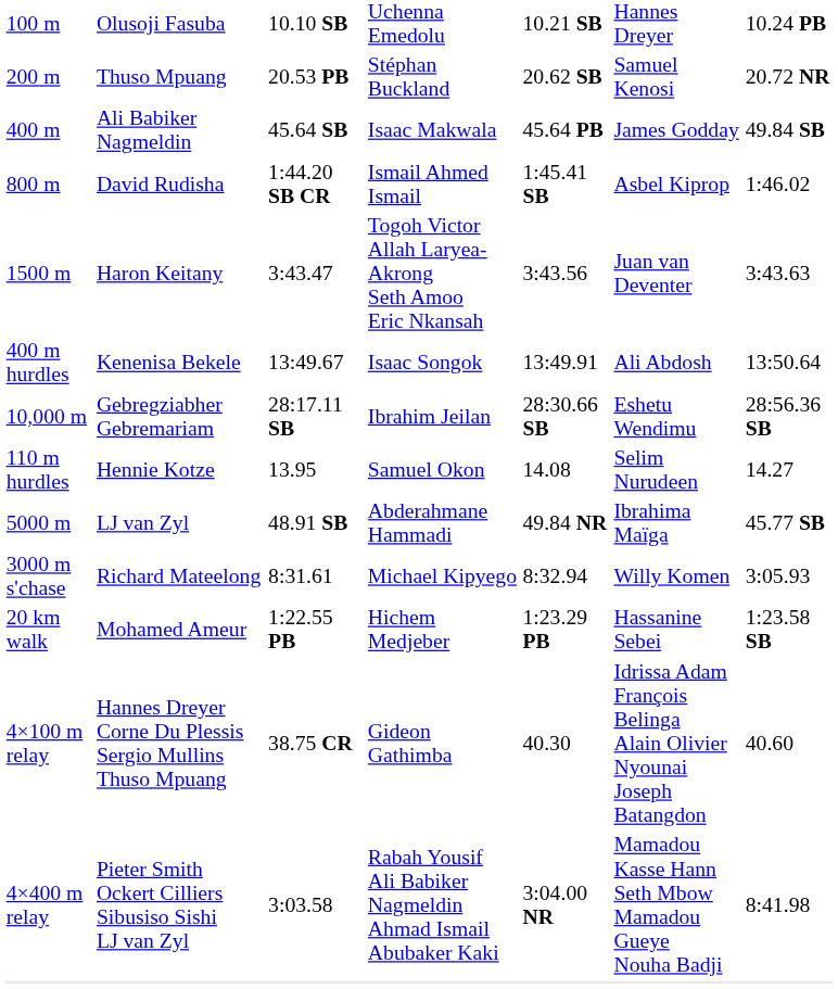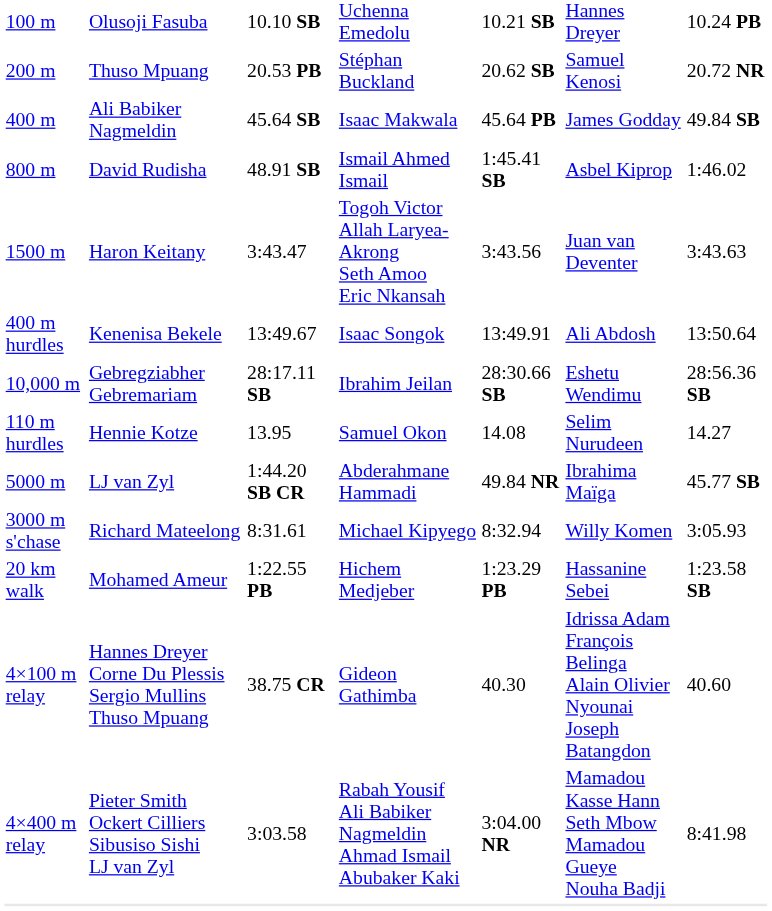David Rudisha | column 3: 1:44.20 SB CR -> 48.91 SB
LJ van Zyl | column 3: 48.91 SB -> 1:44.20 SB CR
